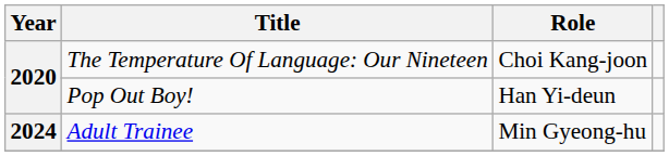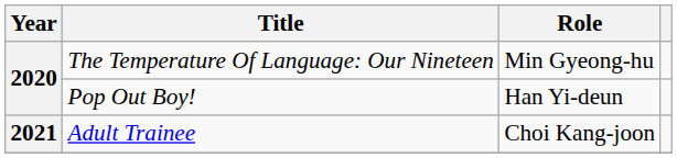The Temperature Of Language: Our Nineteen | Role: Choi Kang-joon -> Min Gyeong-hu
Adult Trainee | Year: 2024 -> 2021
Adult Trainee | Role: Min Gyeong-hu -> Choi Kang-joon
